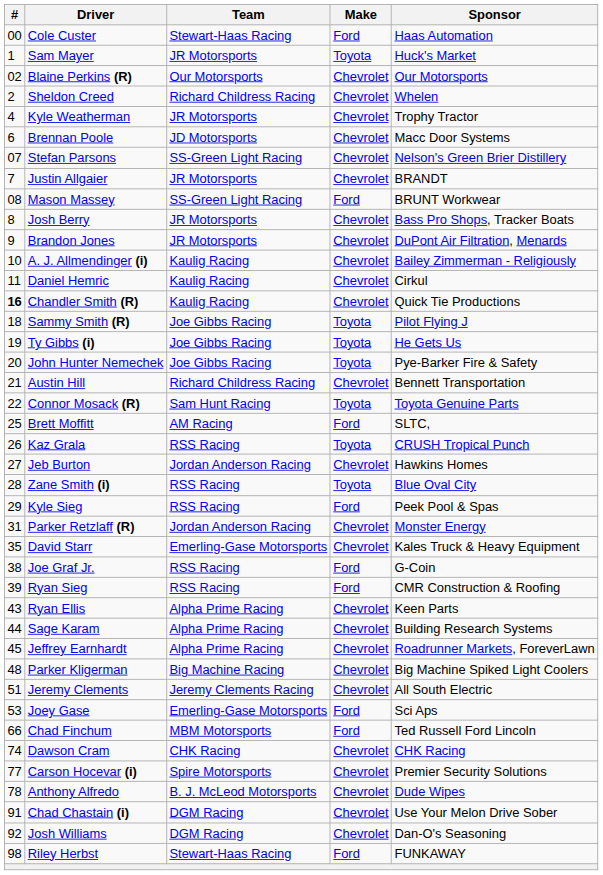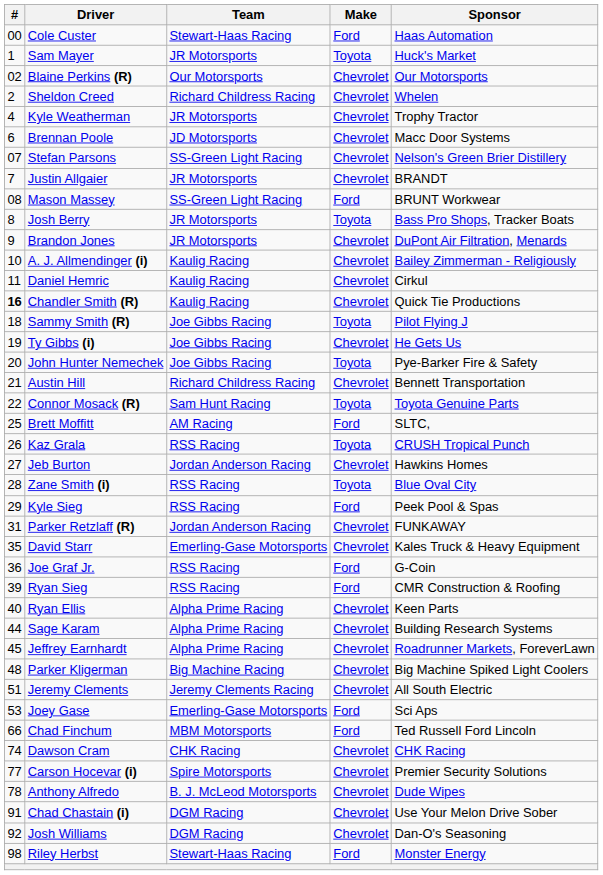Josh Berry | Make: Chevrolet -> Toyota
Ty Gibbs (i) | Make: Toyota -> Chevrolet
Parker Retzlaff (R) | Sponsor: Monster Energy -> FUNKAWAY
Joe Graf Jr. | #: 38 -> 36
Ryan Ellis | #: 43 -> 40
Riley Herbst | Sponsor: FUNKAWAY -> Monster Energy
